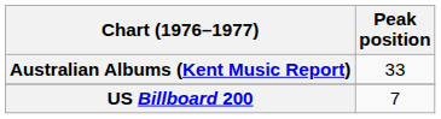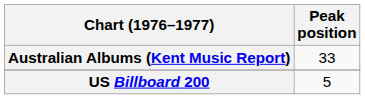US Billboard 200 | Peak position: 7 -> 5
